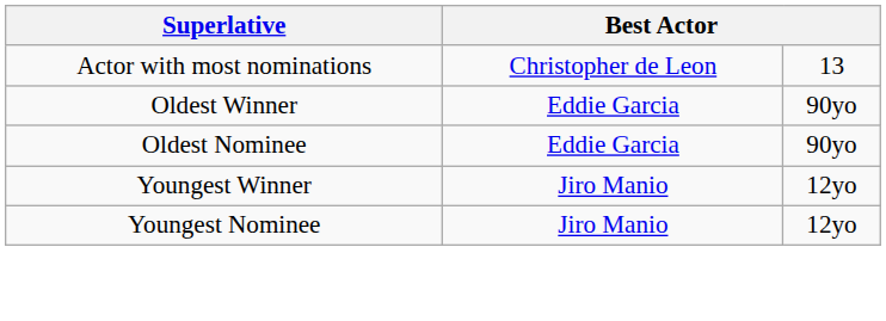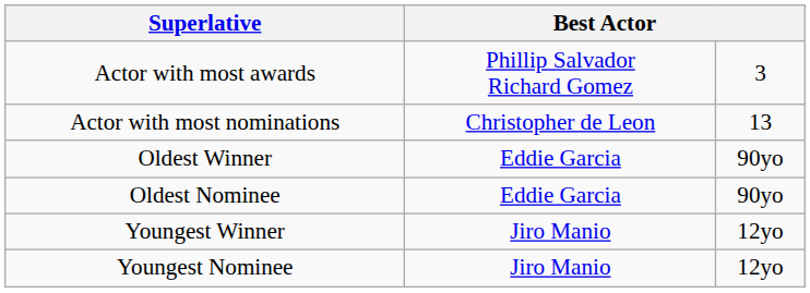+ row: Actor with most awards | Phillip Salvador Richard Gomez | 3
